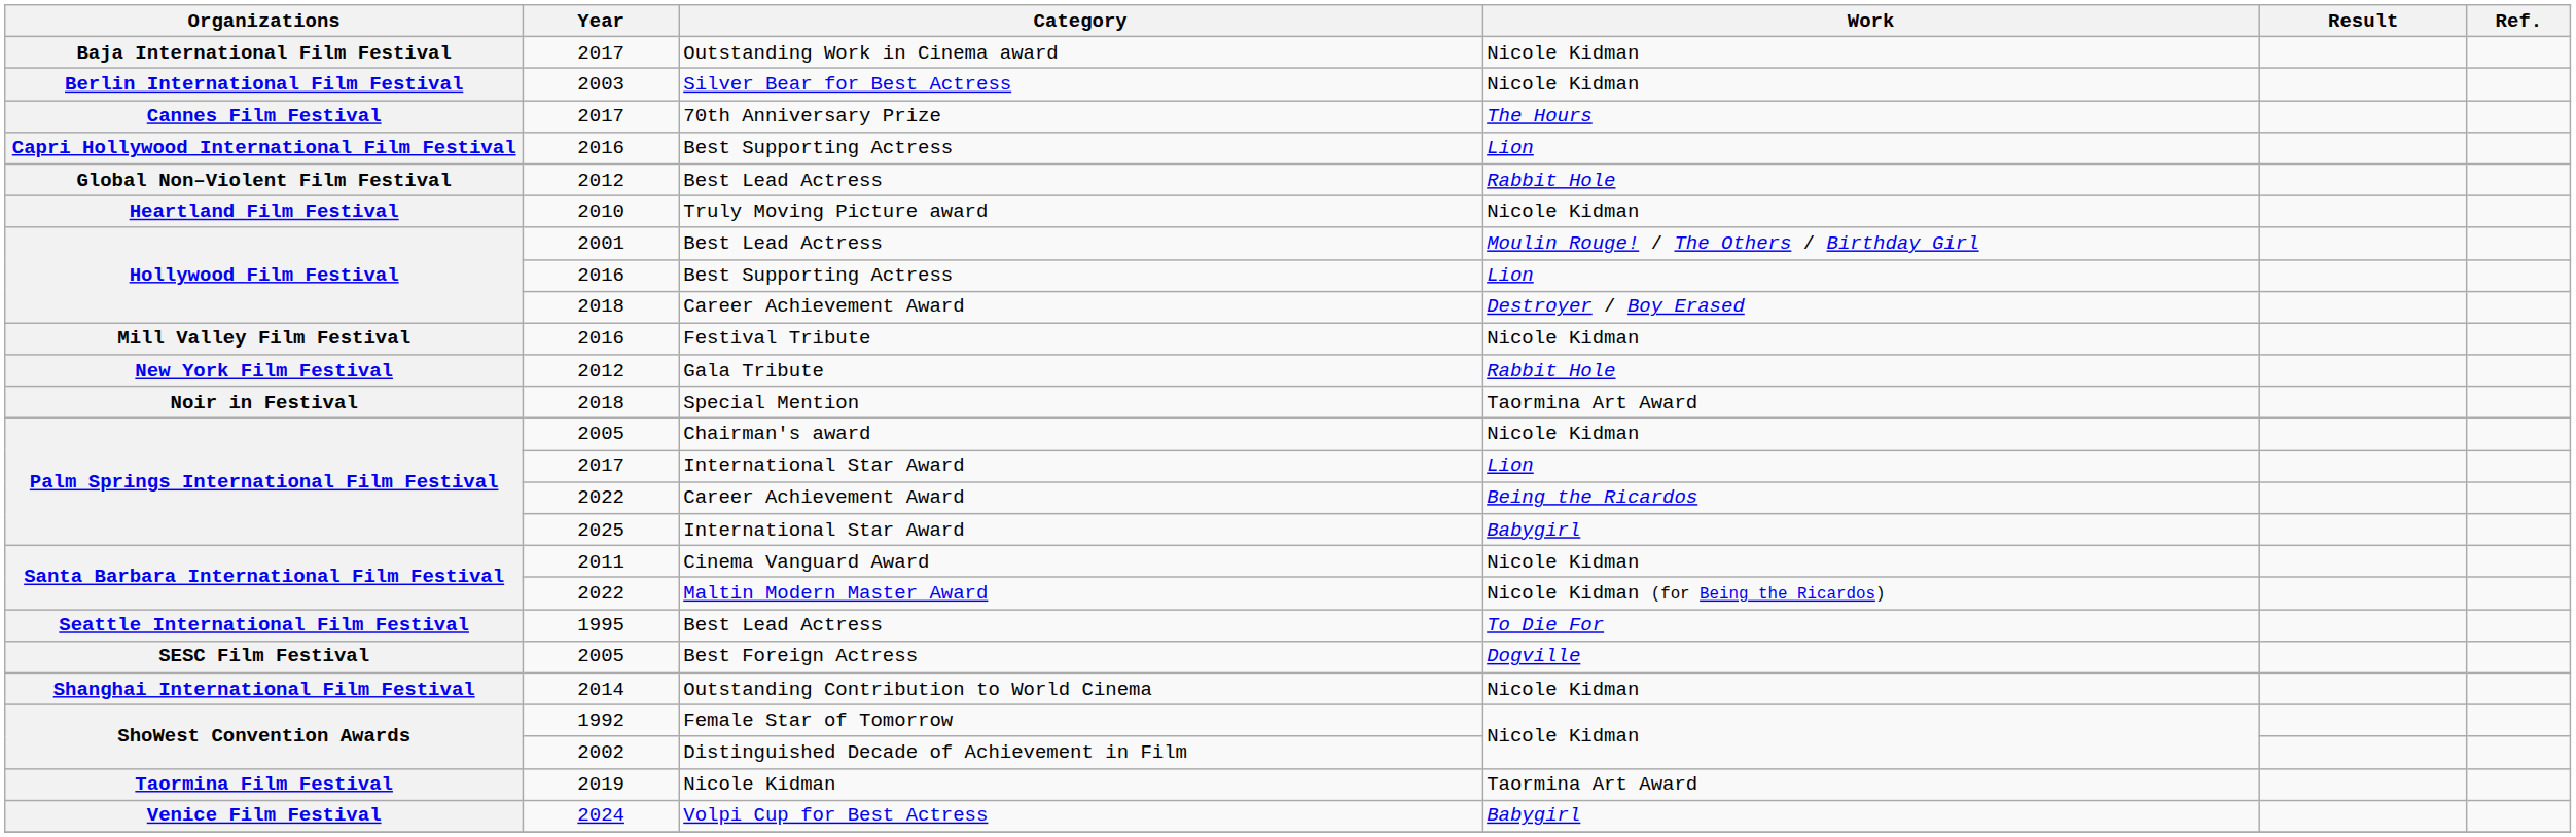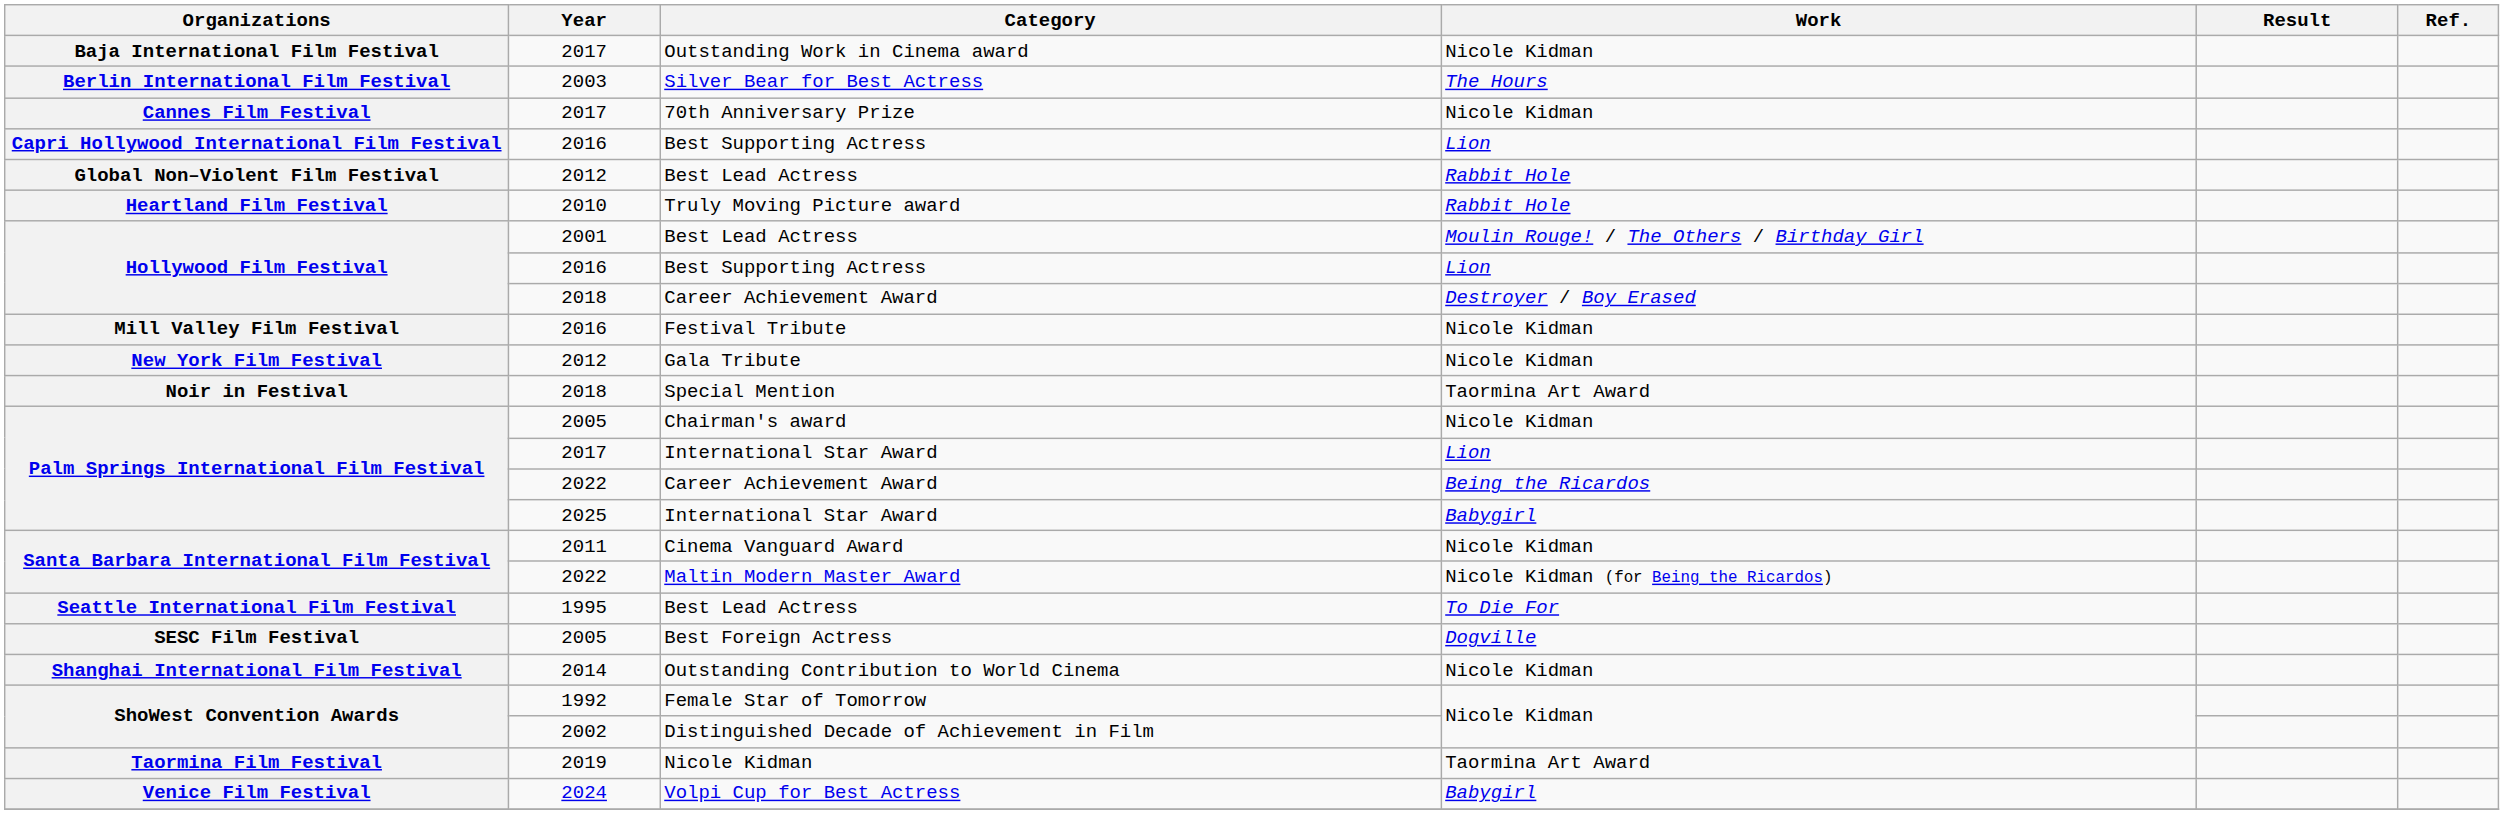Silver Bear for Best Actress | Work: Nicole Kidman -> The Hours
70th Anniversary Prize | Work: The Hours -> Nicole Kidman
Truly Moving Picture award | Work: Nicole Kidman -> Rabbit Hole
Gala Tribute | Work: Rabbit Hole -> Nicole Kidman
